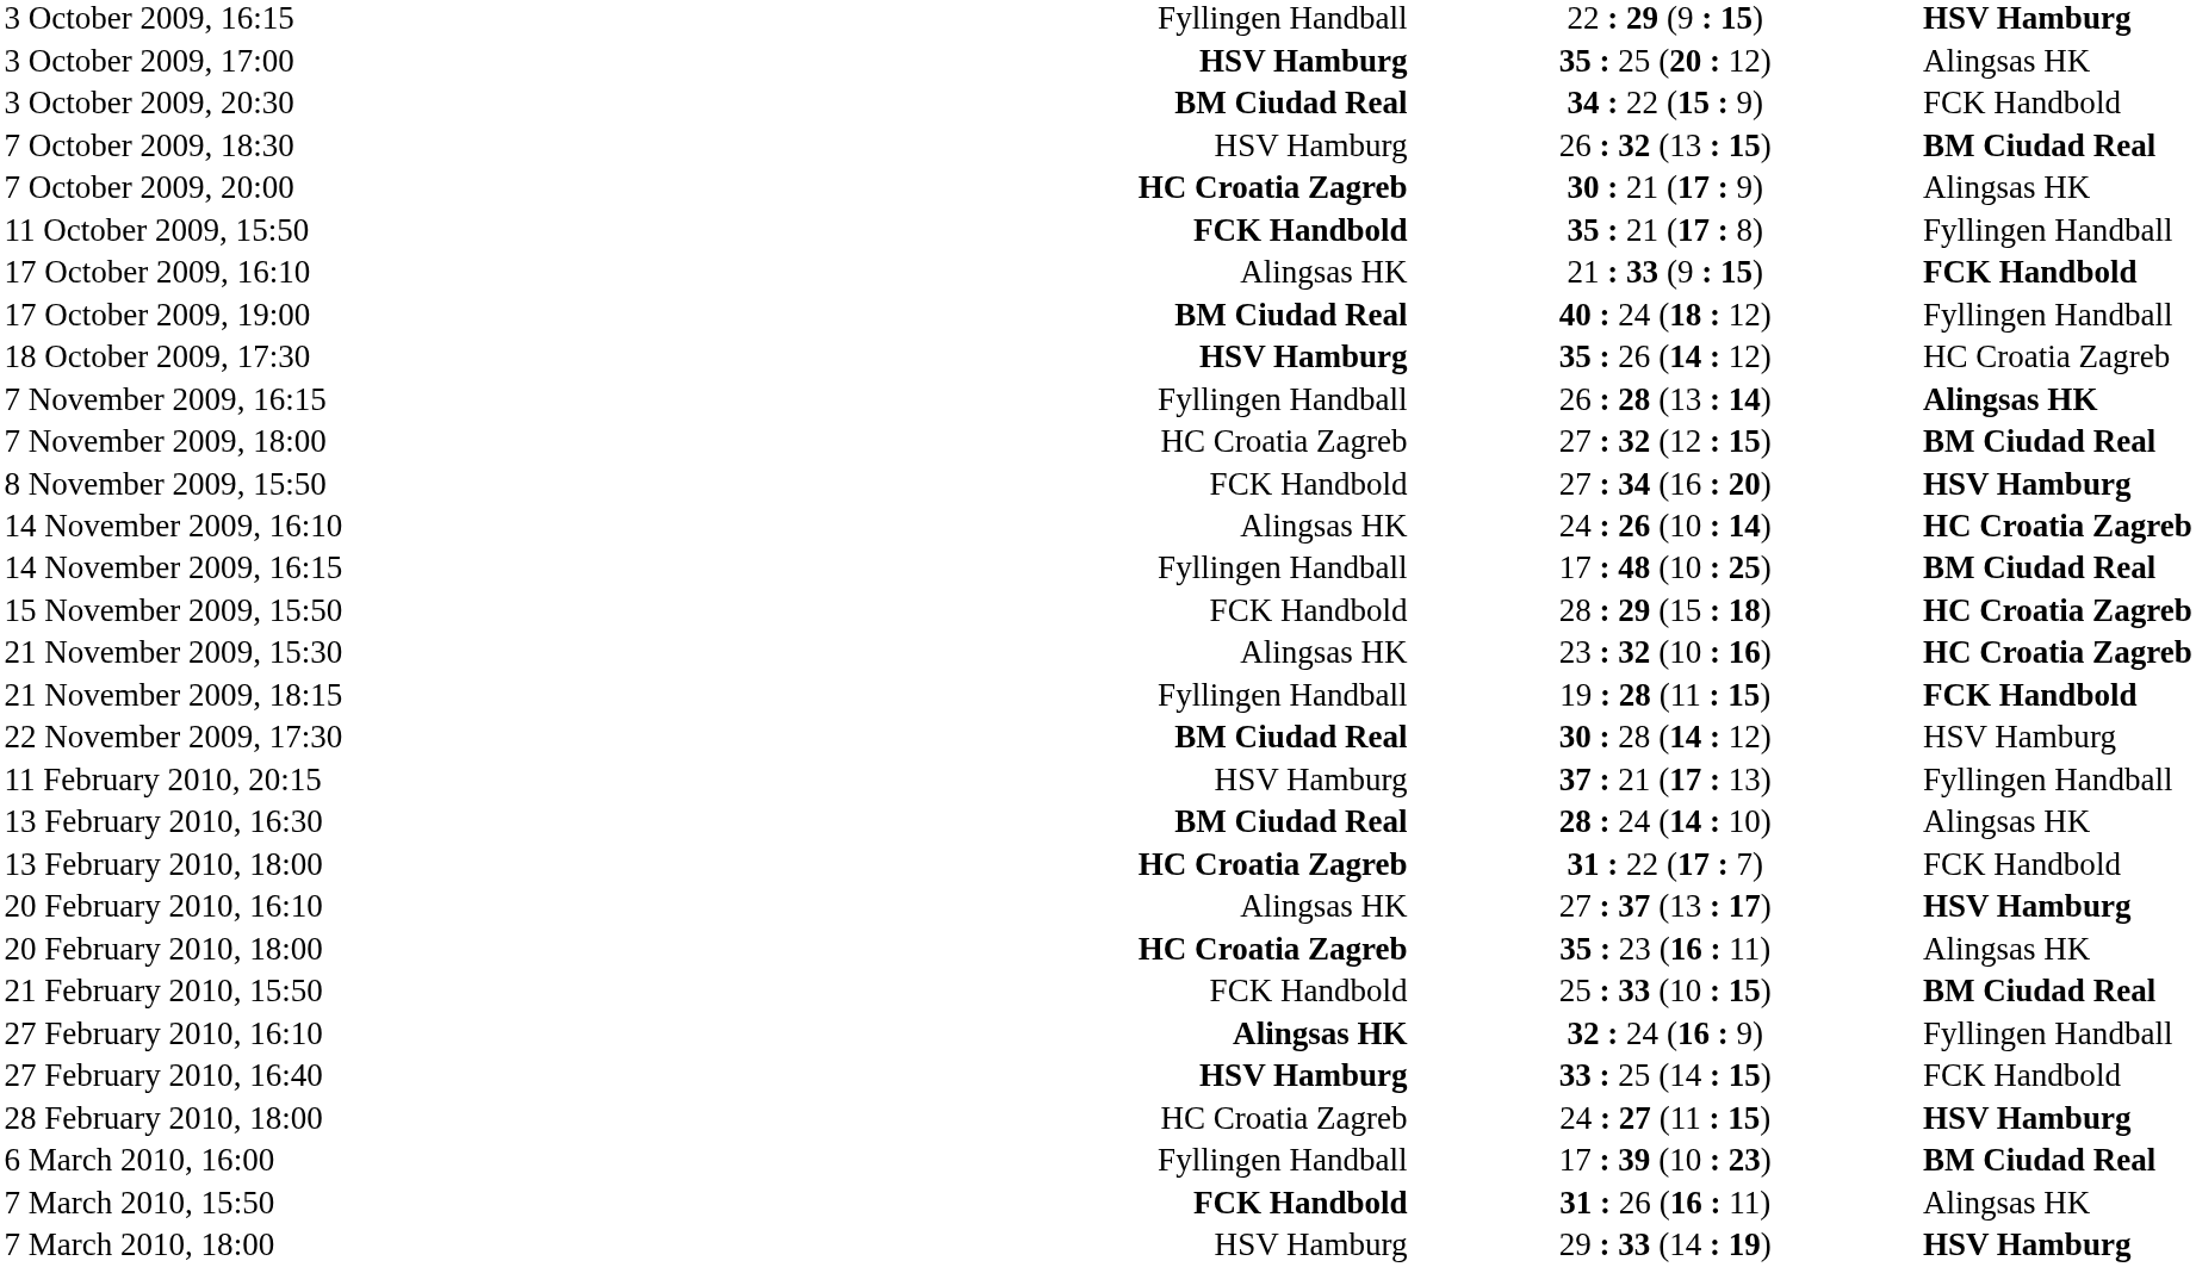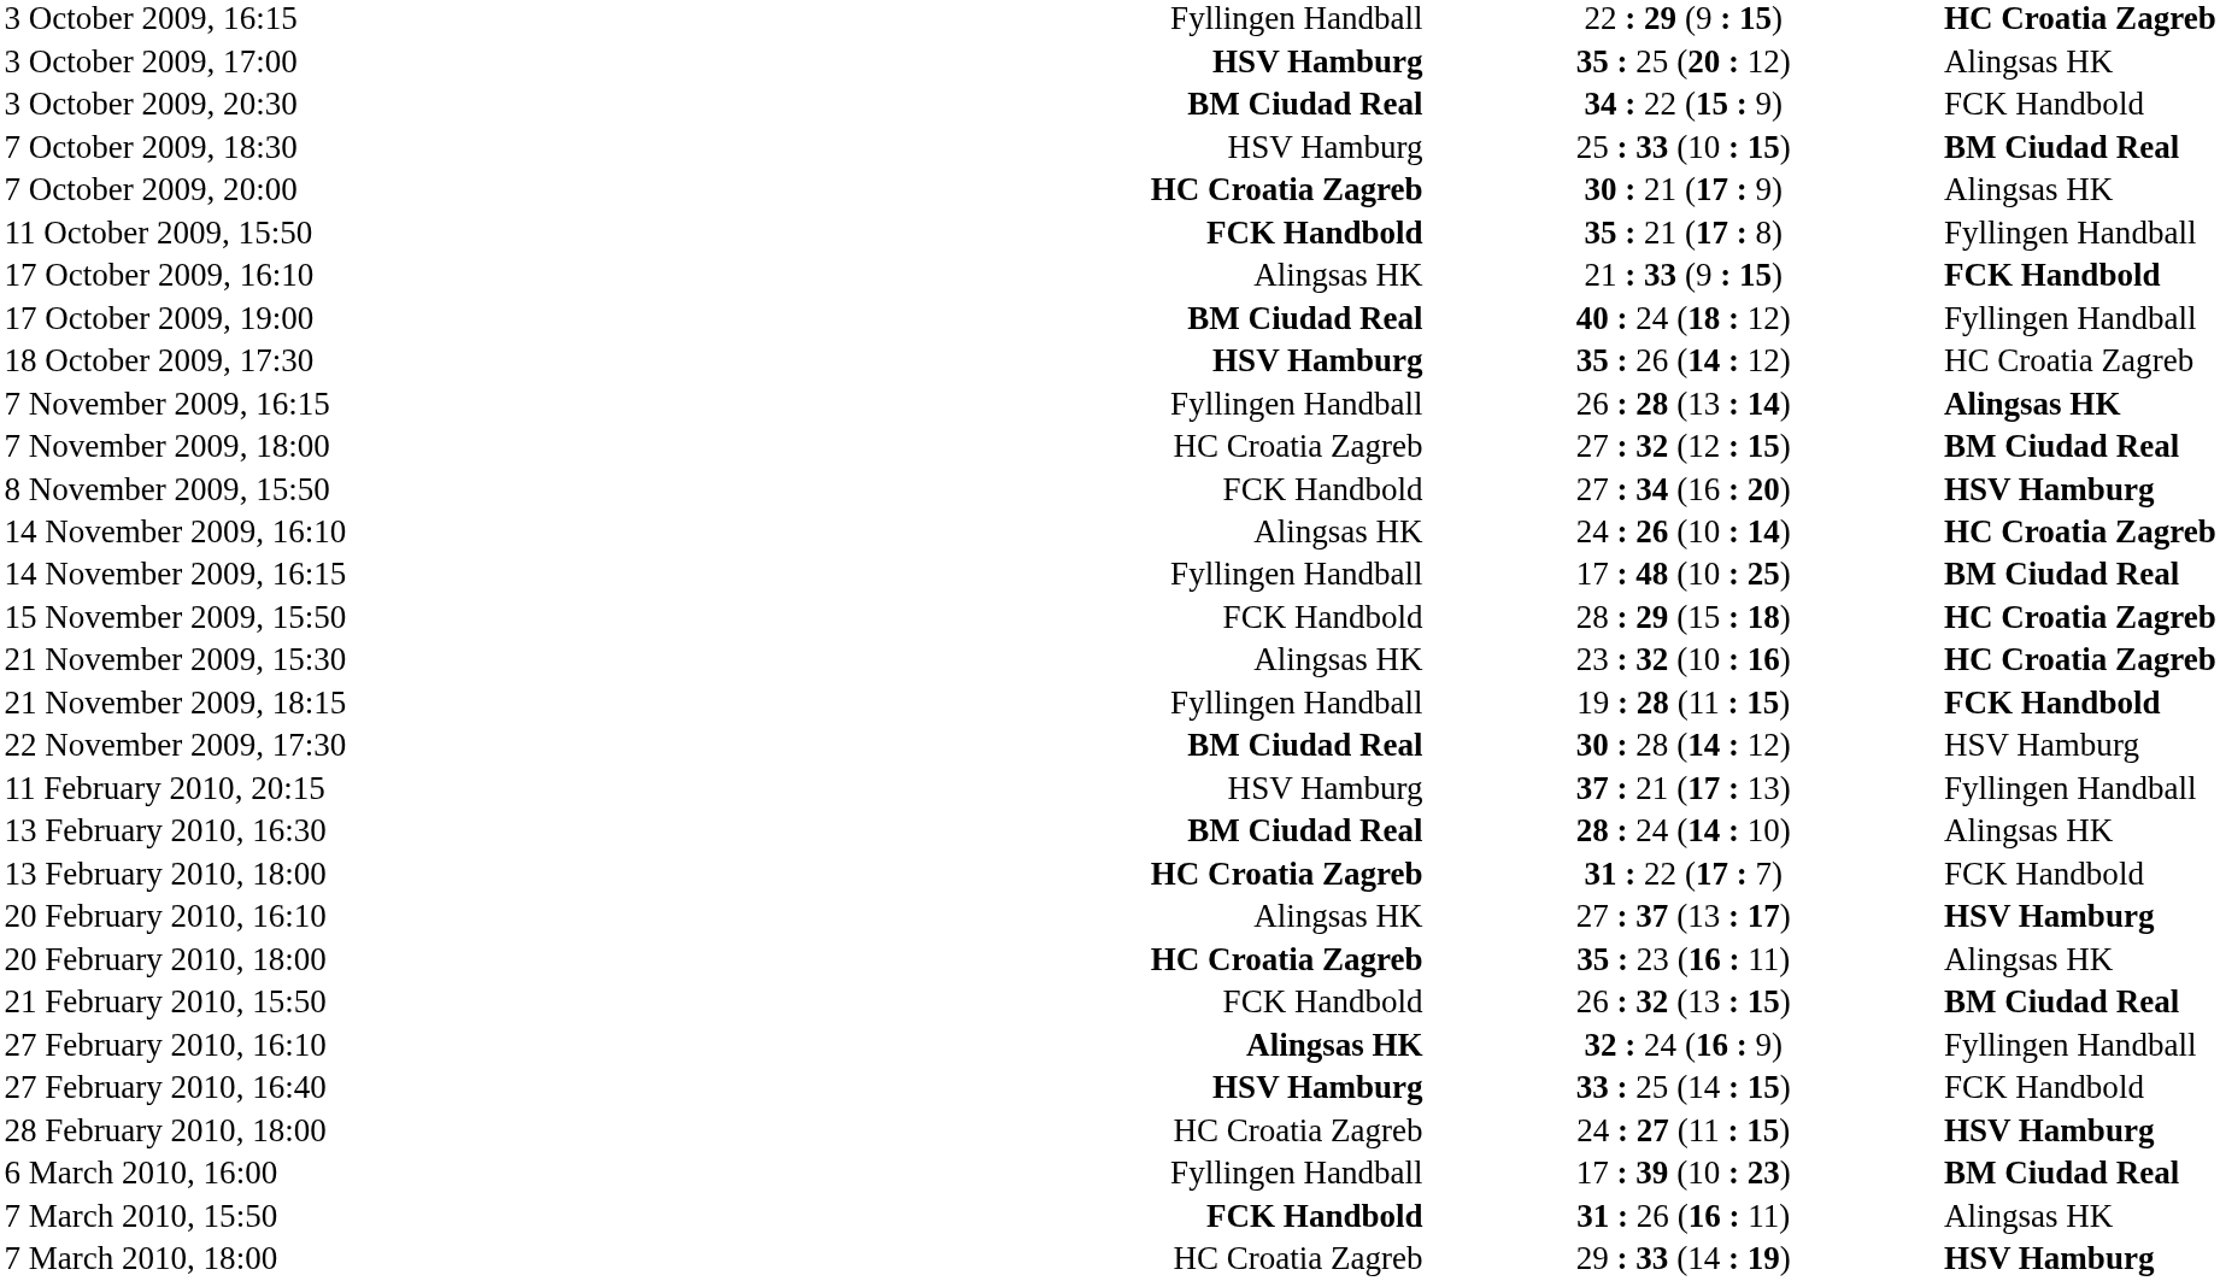3 October 2009, 16:15 | column 4: HSV Hamburg -> HC Croatia Zagreb
7 October 2009, 18:30 | column 3: 26 : 32 (13 : 15) -> 25 : 33 (10 : 15)
21 February 2010, 15:50 | column 3: 25 : 33 (10 : 15) -> 26 : 32 (13 : 15)
7 March 2010, 18:00 | column 2: HSV Hamburg -> HC Croatia Zagreb
